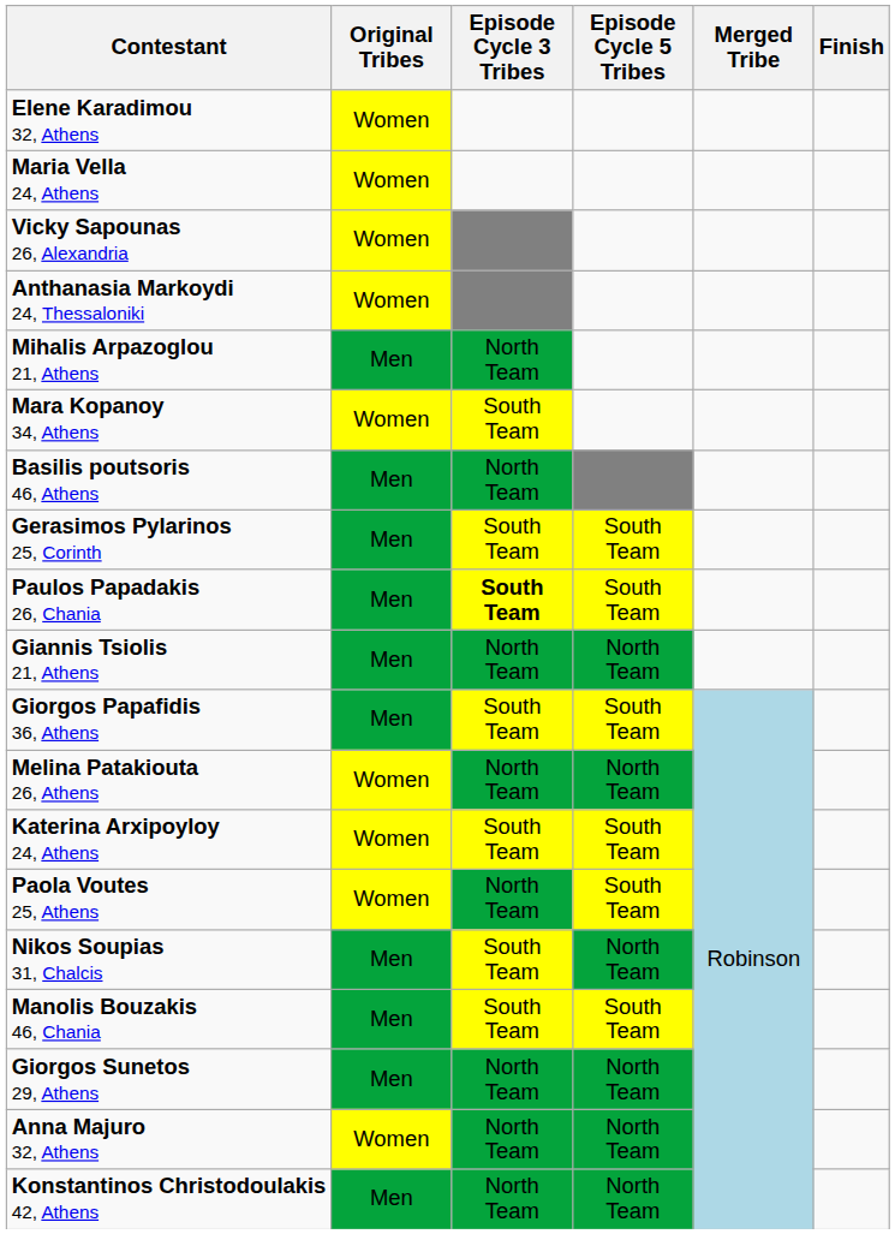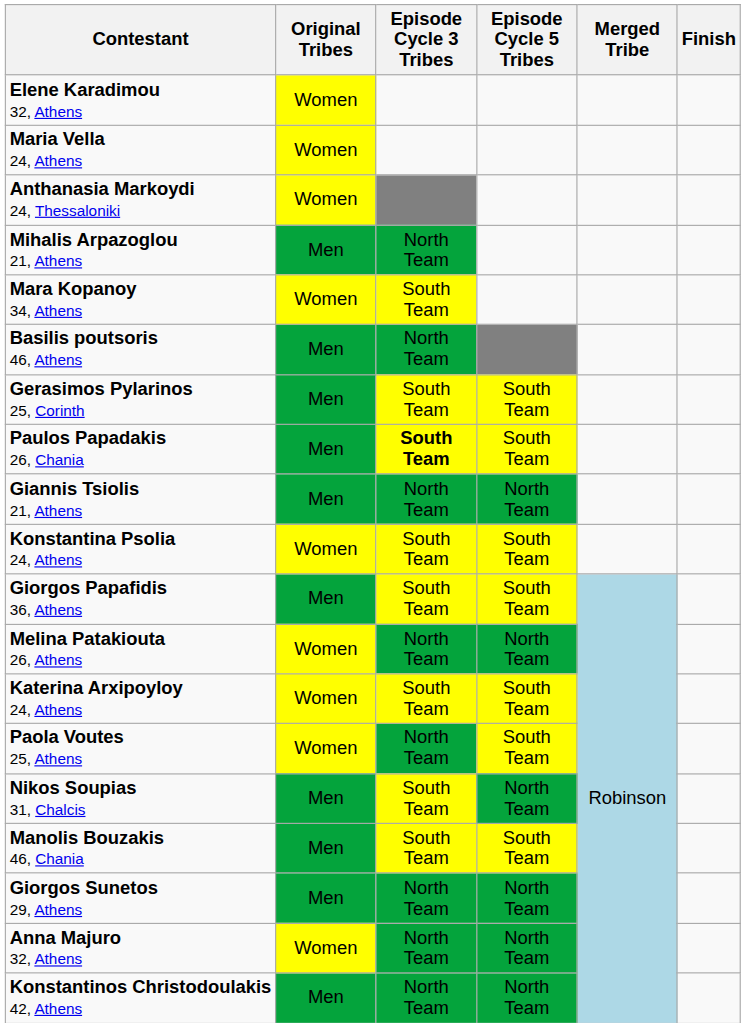- row: Vicky Sapounas 26, Alexandria | Women
+ row: Konstantina Psolia 24, Athens | Women | South Team | South Team
